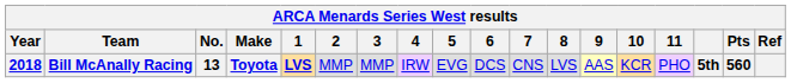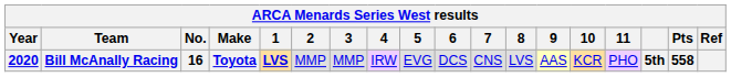Bill McAnally Racing | Year: 2018 -> 2020
Bill McAnally Racing | No.: 13 -> 16
Bill McAnally Racing | Pts: 560 -> 558
